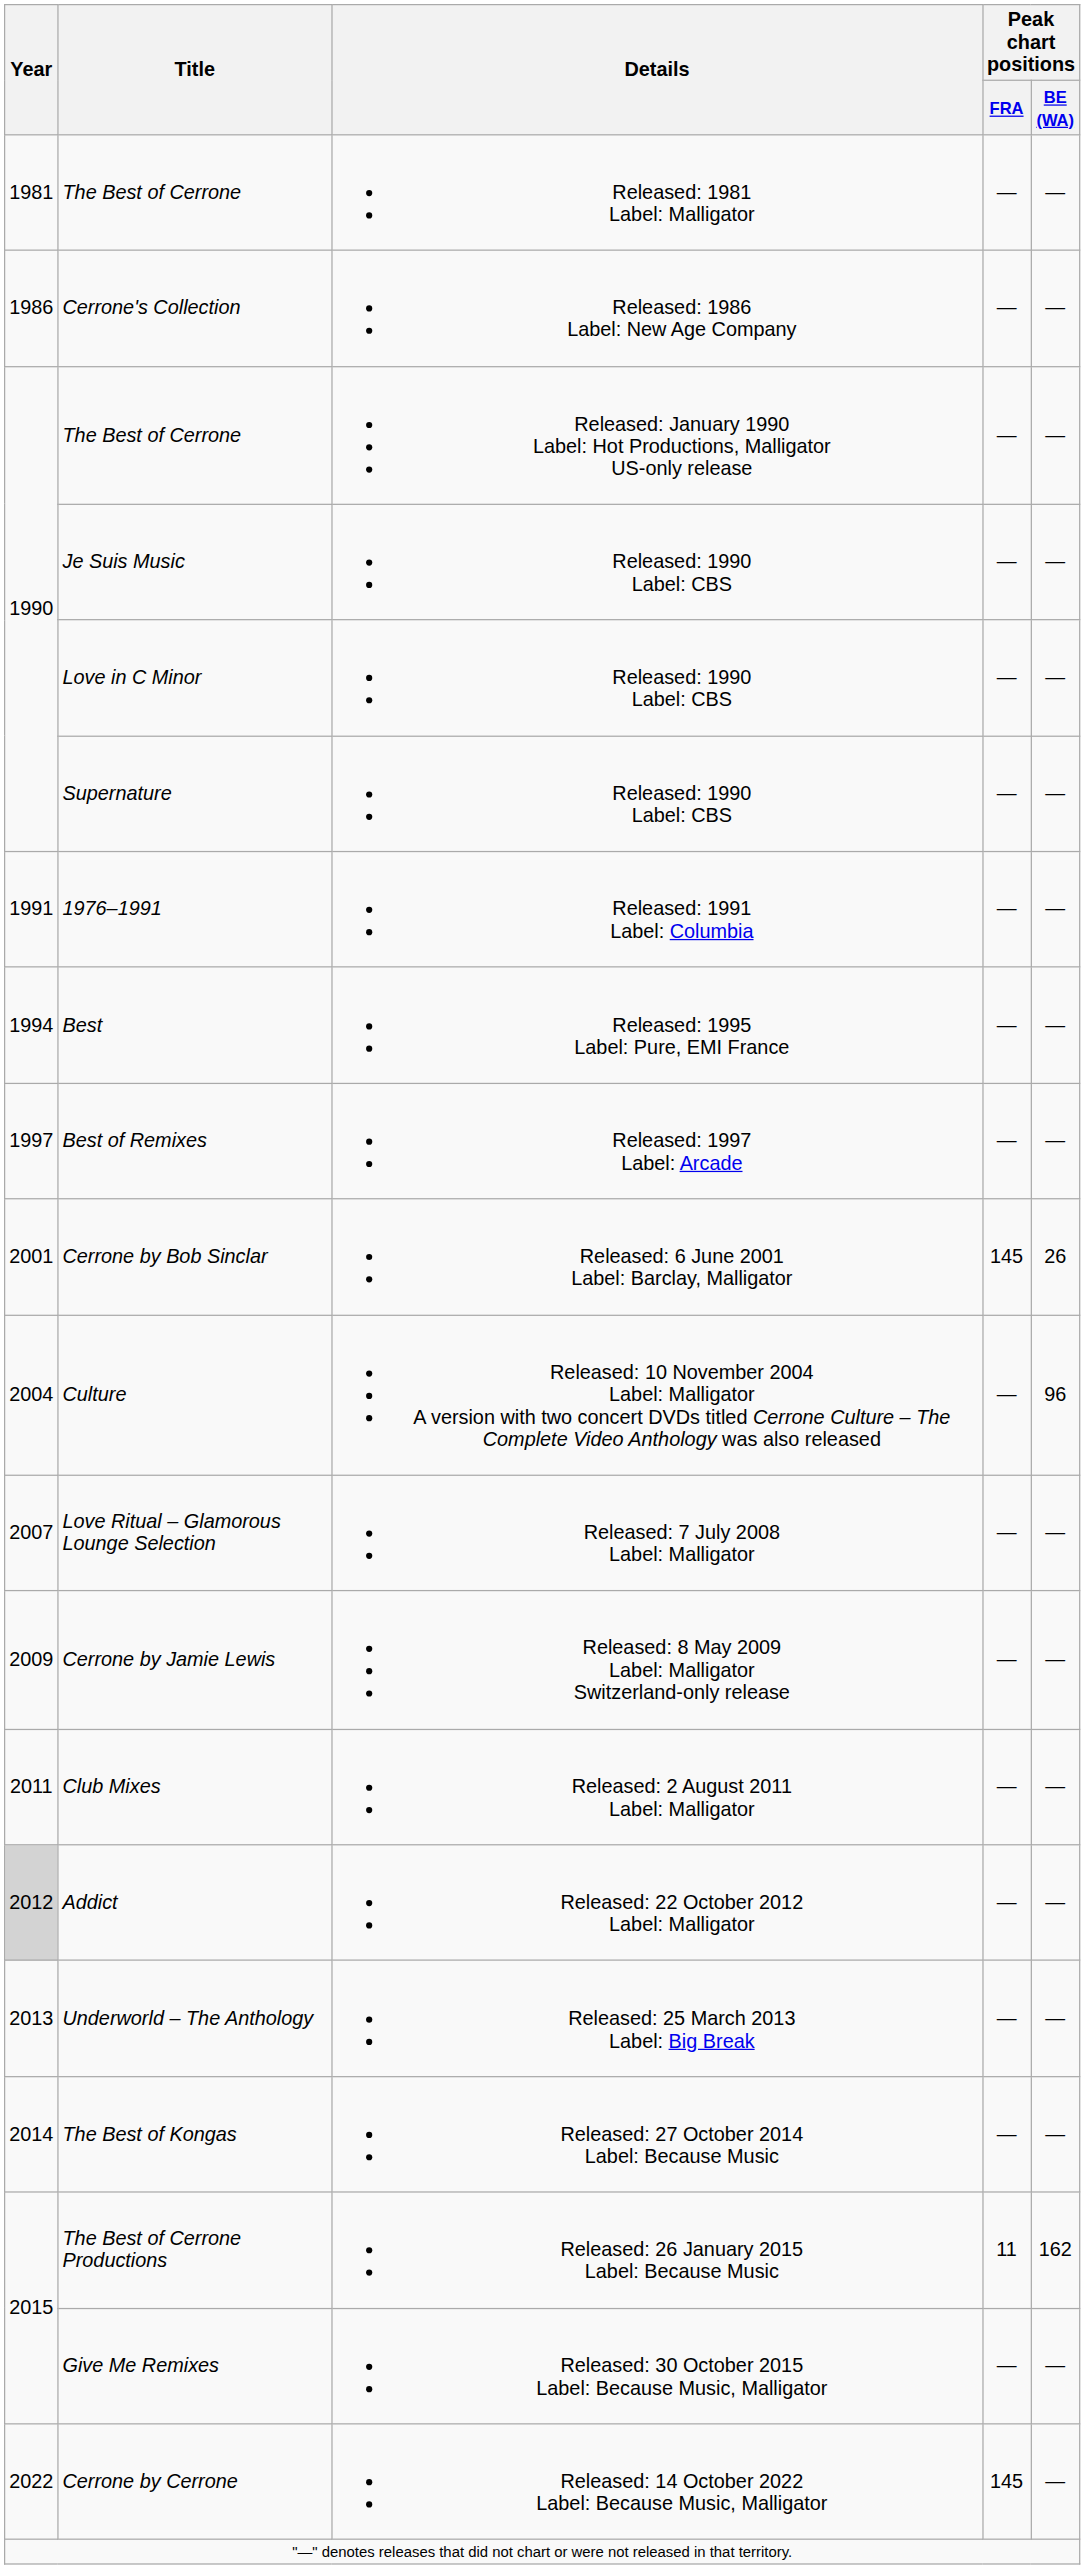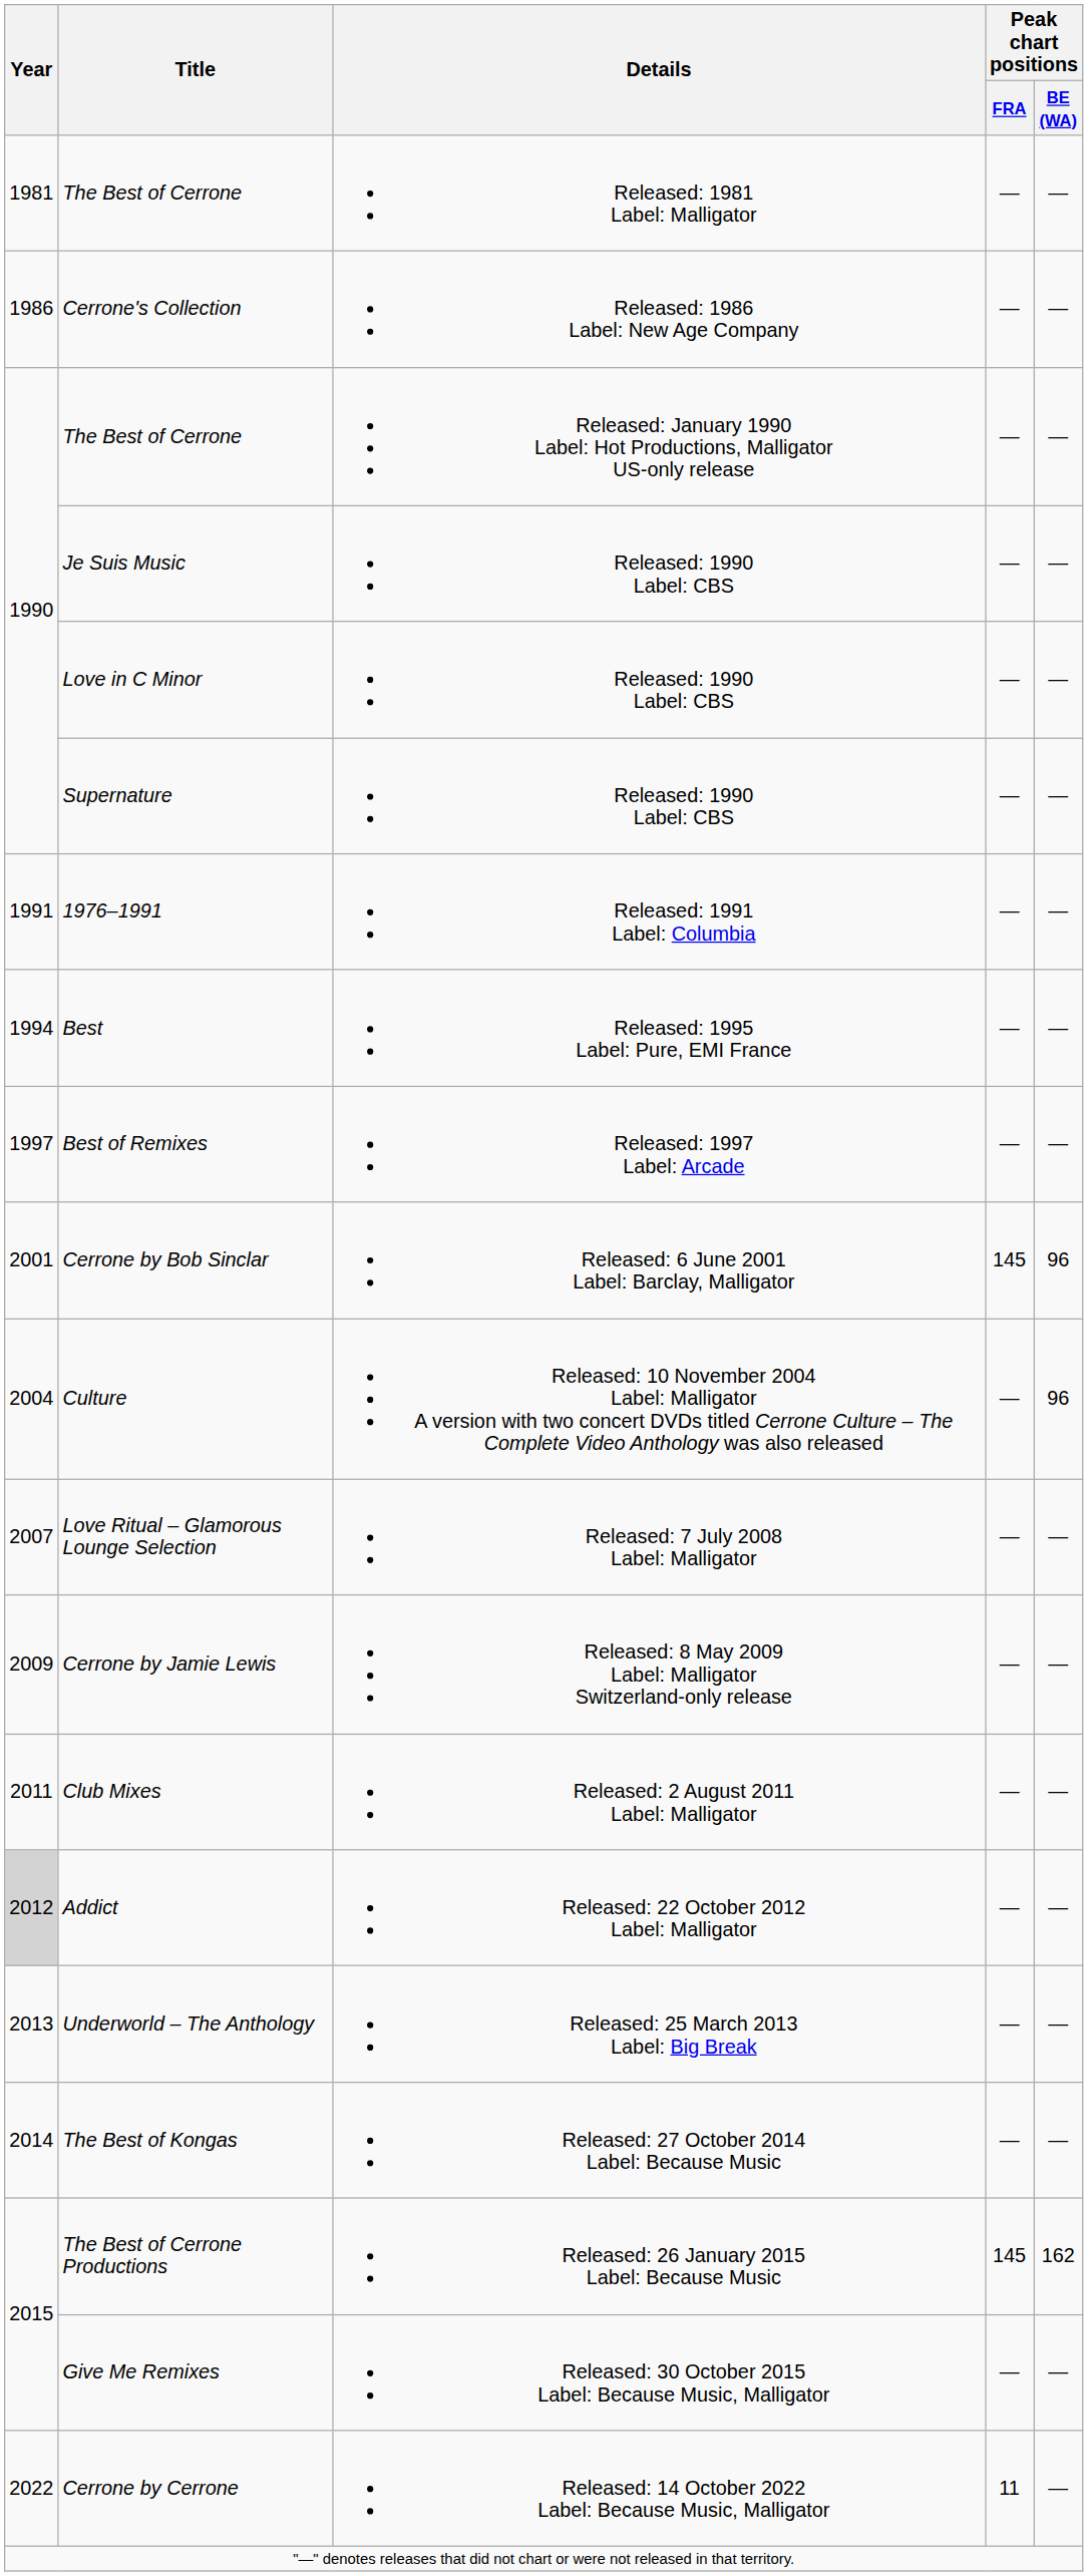Cerrone by Bob Sinclar | Peak chart positions / BE (WA): 26 -> 96
The Best of Cerrone Productions | Peak chart positions / FRA: 11 -> 145
Cerrone by Cerrone | Peak chart positions / FRA: 145 -> 11
